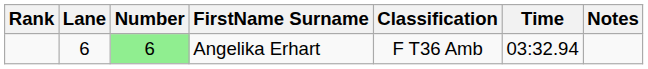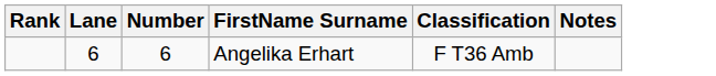- column: Time | 03:32.94
Angelika Erhart | Number: lightgreen background -> no background
